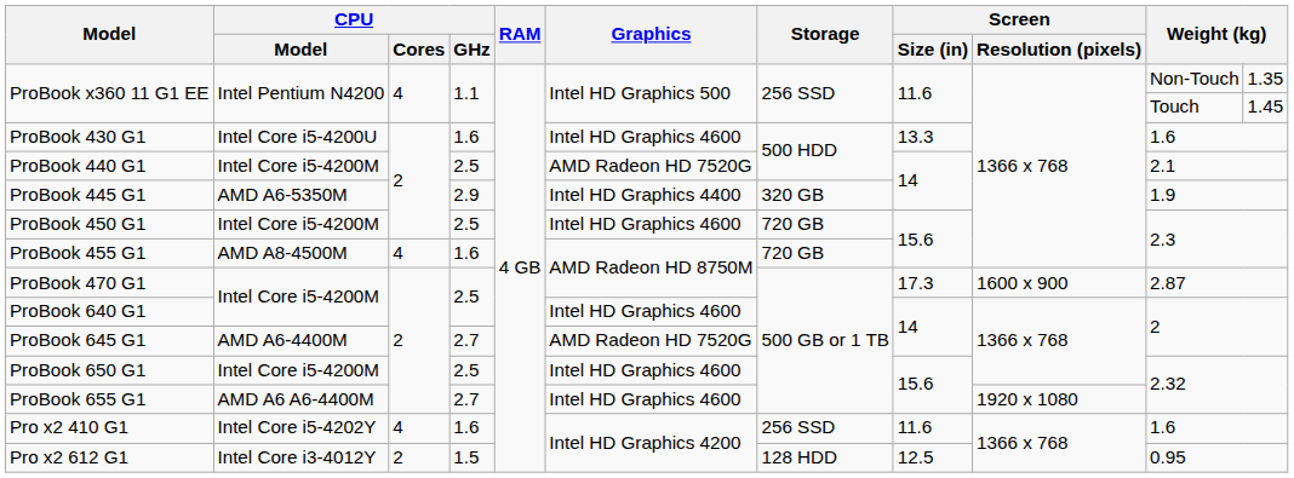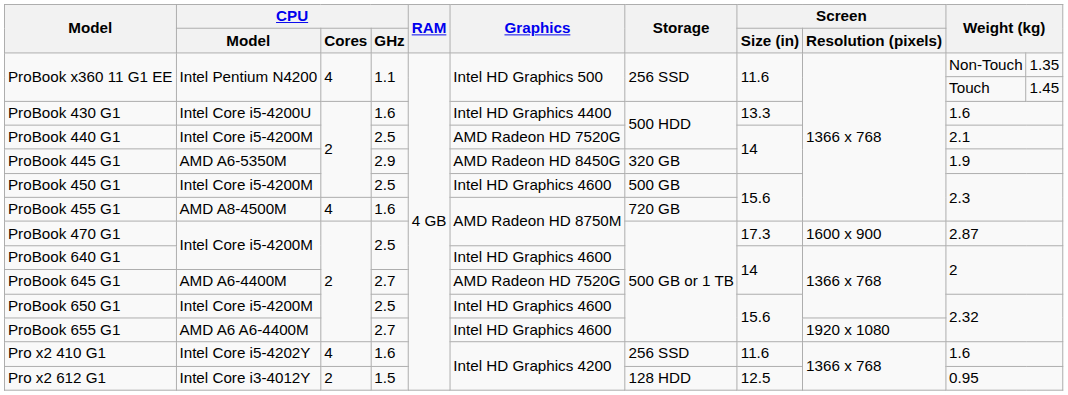ProBook 430 G1 | Graphics: Intel HD Graphics 4600 -> Intel HD Graphics 4400
ProBook 445 G1 | Graphics: Intel HD Graphics 4400 -> AMD Radeon HD 8450G
ProBook 450 G1 | Storage: 720 GB -> 500 GB
